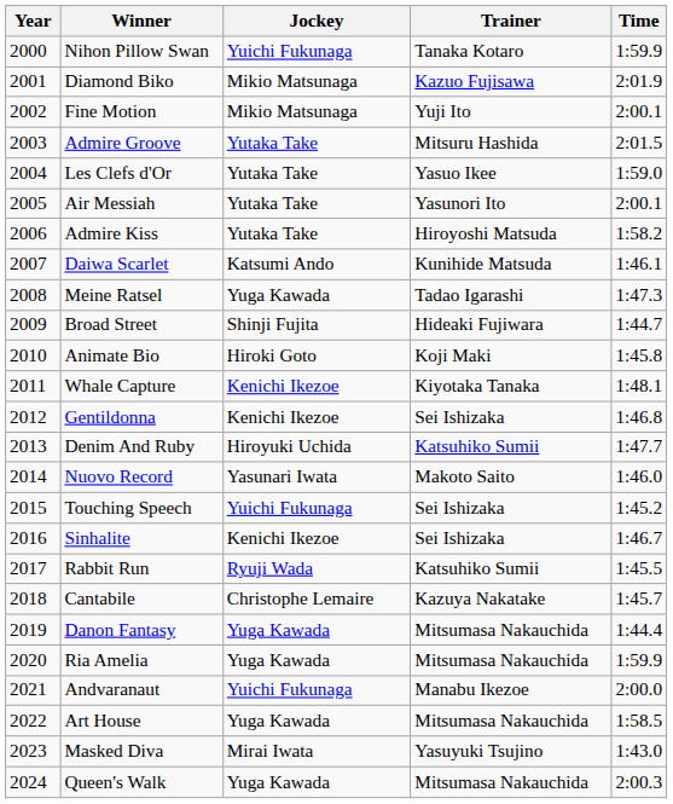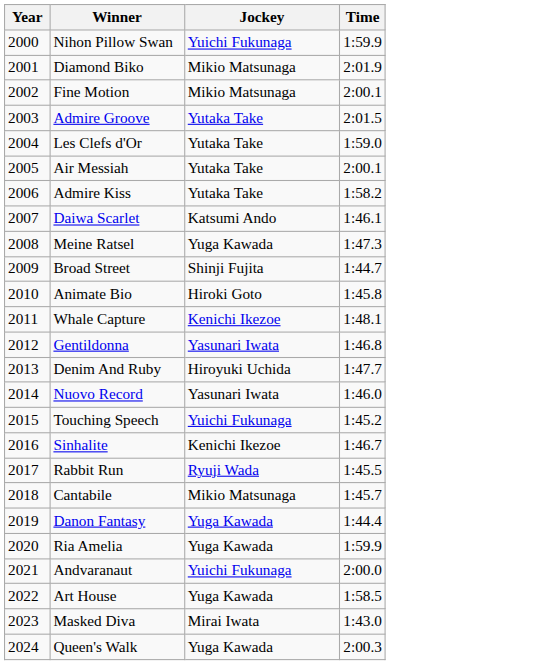- column: Trainer | Tanaka Kotaro | Kazuo Fujisawa | Yuji Ito | Mitsuru Hashida | Yasuo Ikee | Yasunori Ito | Hiroyoshi Matsuda | Kunihide Matsuda | Tadao Igarashi | Hideaki Fujiwara | Koji Maki | Kiyotaka Tanaka | Sei Ishizaka | Katsuhiko Sumii | Makoto Saito | Sei Ishizaka | Sei Ishizaka | Katsuhiko Sumii | Kazuya Nakatake | Mitsumasa Nakauchida | Mitsumasa Nakauchida | Manabu Ikezoe | Mitsumasa Nakauchida | Yasuyuki Tsujino | Mitsumasa Nakauchida
Gentildonna | Jockey: Kenichi Ikezoe -> Yasunari Iwata
Cantabile | Jockey: Christophe Lemaire -> Mikio Matsunaga
